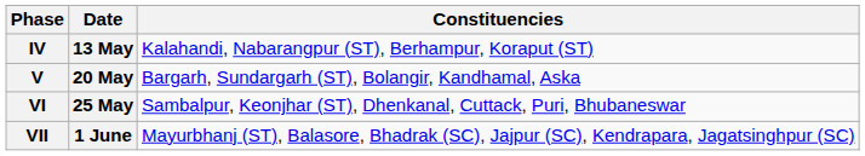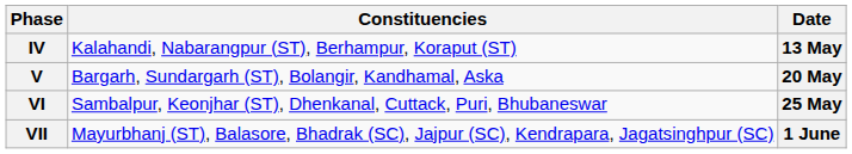columns swapped: Date <-> Constituencies
